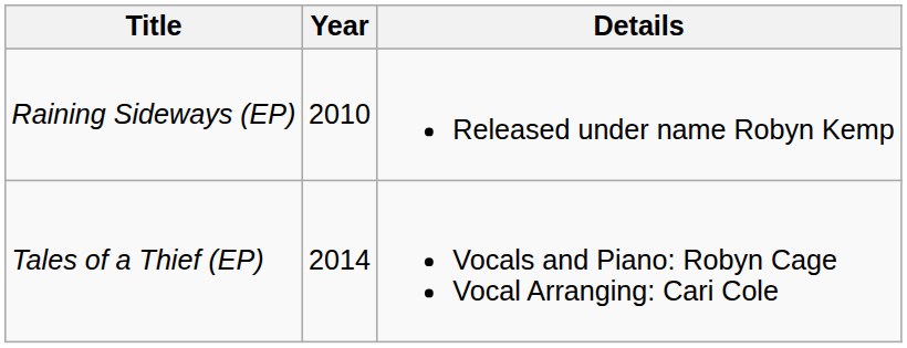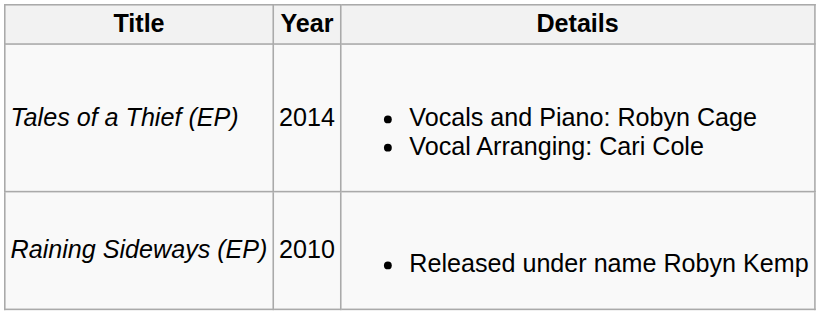rows swapped: Tales of a Thief (EP) <-> Raining Sideways (EP)
